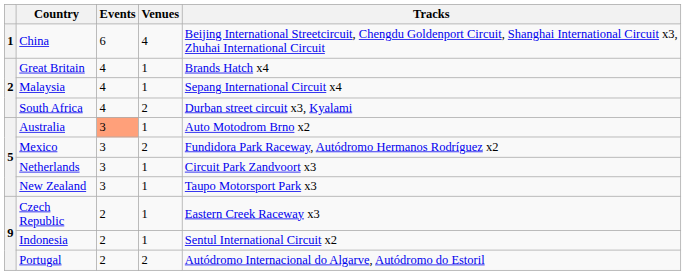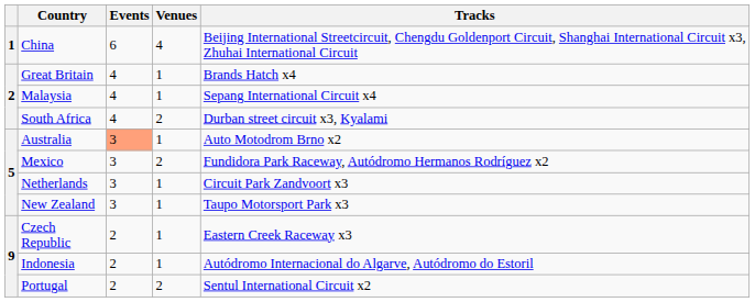Indonesia | Tracks: Sentul International Circuit x2 -> Autódromo Internacional do Algarve, Autódromo do Estoril
Portugal | Tracks: Autódromo Internacional do Algarve, Autódromo do Estoril -> Sentul International Circuit x2
